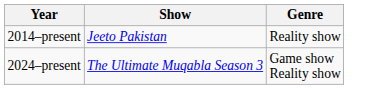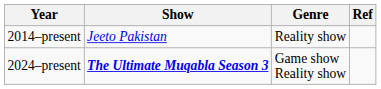+ column: Ref
2024–present | Show: normal -> bold
